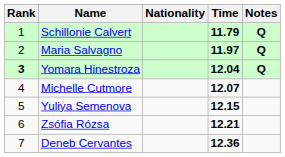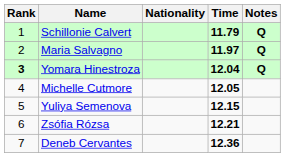Michelle Cutmore | Time: 12.07 -> 12.05
